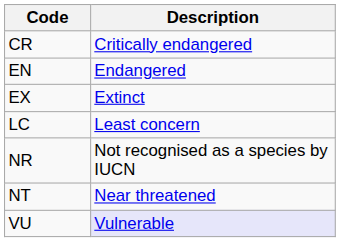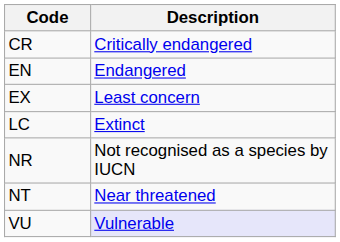EX | Description: Extinct -> Least concern
LC | Description: Least concern -> Extinct
